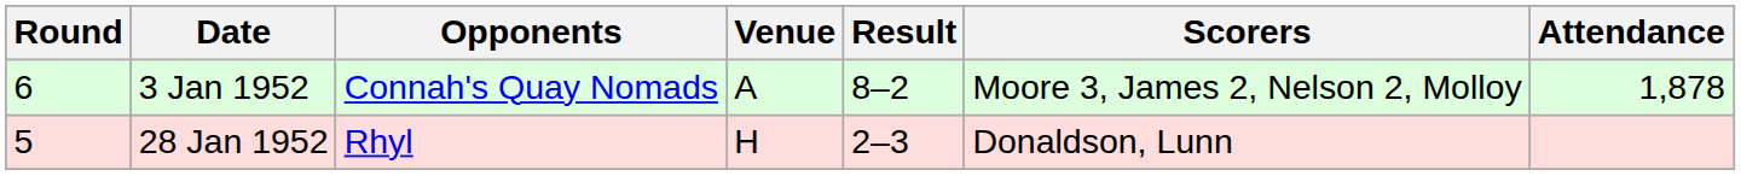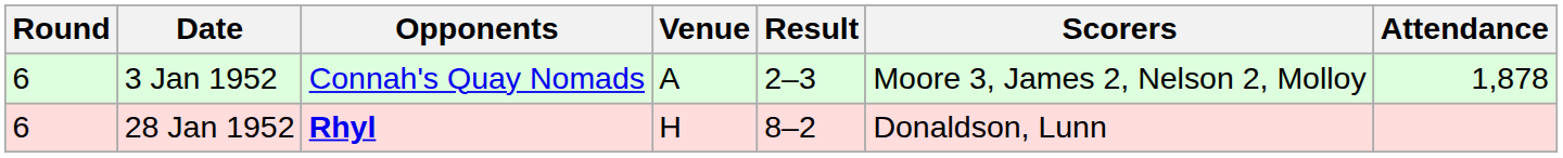3 Jan 1952 | Result: 8–2 -> 2–3
28 Jan 1952 | Round: 5 -> 6
28 Jan 1952 | Opponents: normal -> bold
28 Jan 1952 | Result: 2–3 -> 8–2
